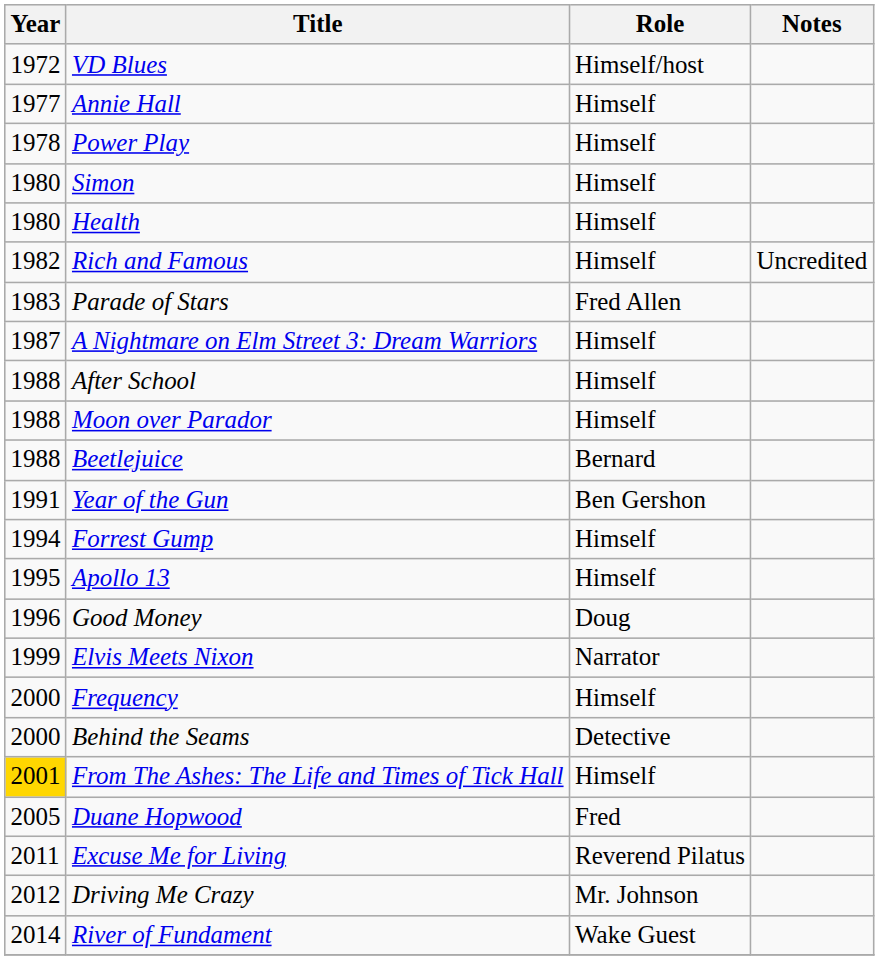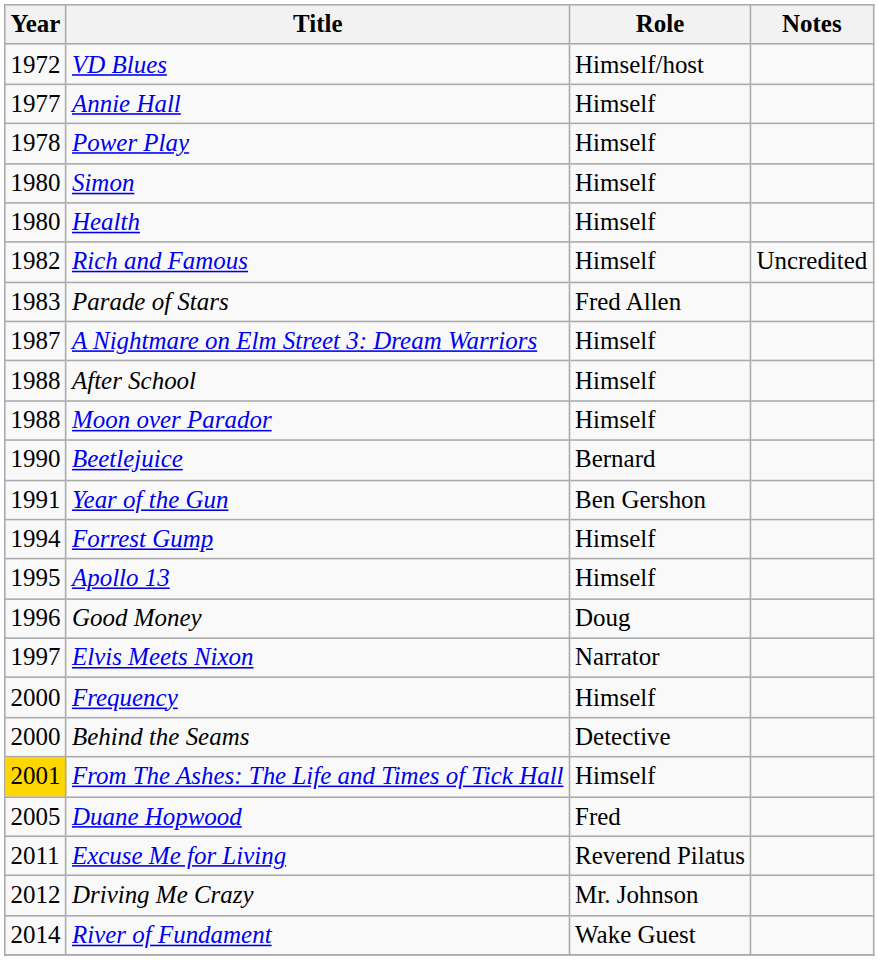Beetlejuice | Year: 1988 -> 1990
Elvis Meets Nixon | Year: 1999 -> 1997
